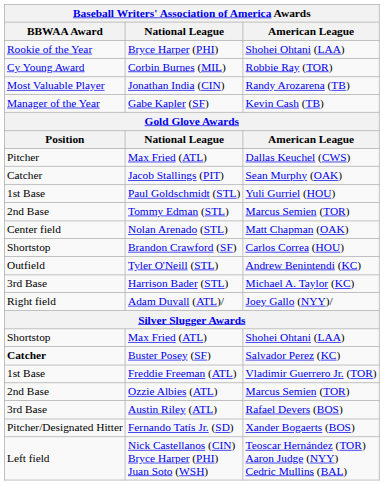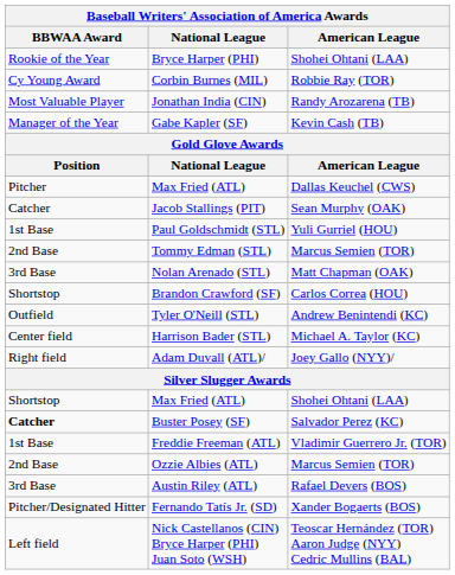Nolan Arenado (STL) | BBWAA Award: Center field -> 3rd Base
Harrison Bader (STL) | BBWAA Award: 3rd Base -> Center field
